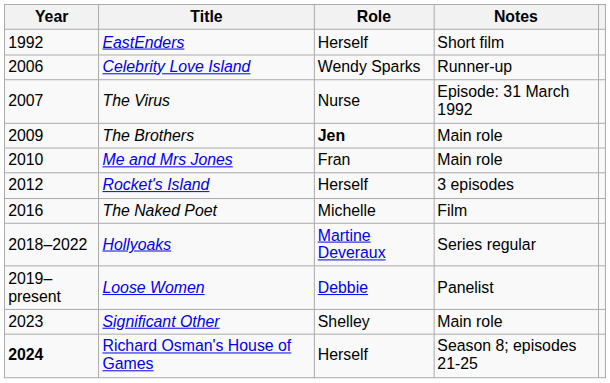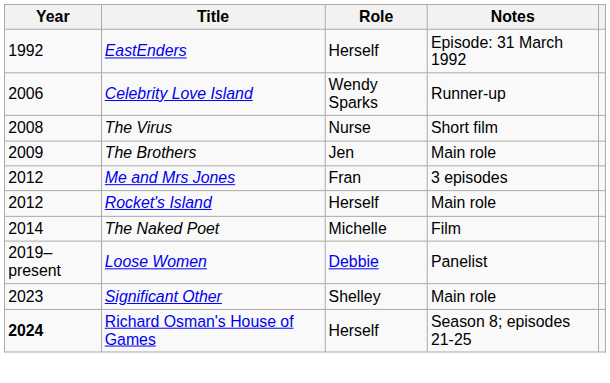EastEnders | Notes: Short film -> Episode: 31 March 1992
The Virus | Year: 2007 -> 2008
The Virus | Notes: Episode: 31 March 1992 -> Short film
The Brothers | Role: bold -> normal
Me and Mrs Jones | Year: 2010 -> 2012
Me and Mrs Jones | Notes: Main role -> 3 episodes
Rocket's Island | Notes: 3 episodes -> Main role
The Naked Poet | Year: 2016 -> 2014
- row: 2018–2022 | Hollyoaks | Martine Deveraux | Series regular
